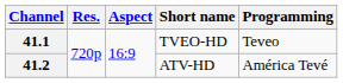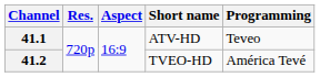41.1 | Short name: TVEO-HD -> ATV-HD
41.2 | Short name: ATV-HD -> TVEO-HD
